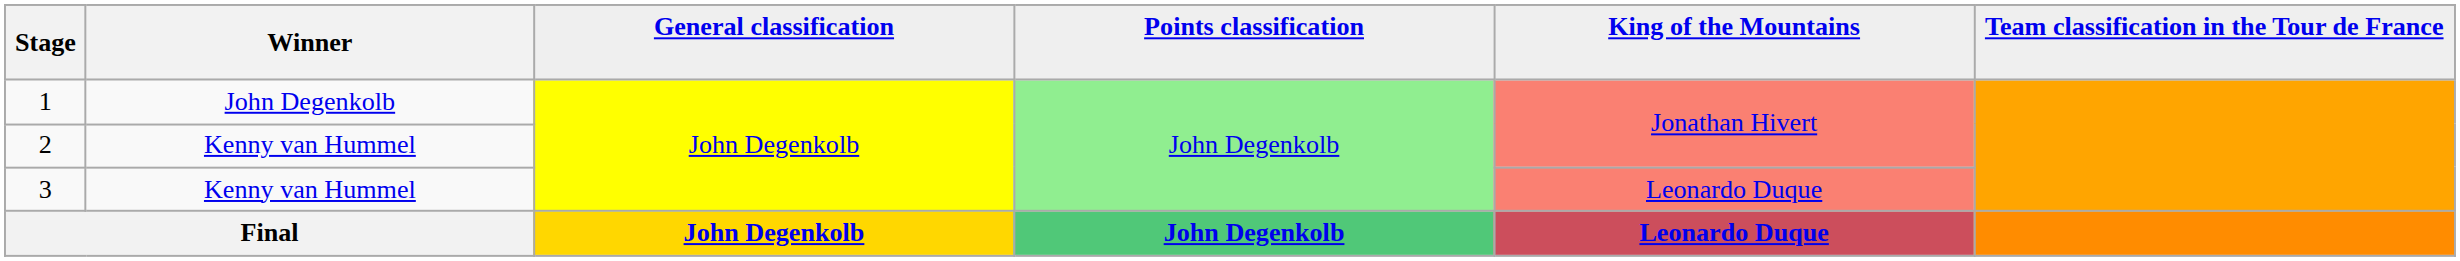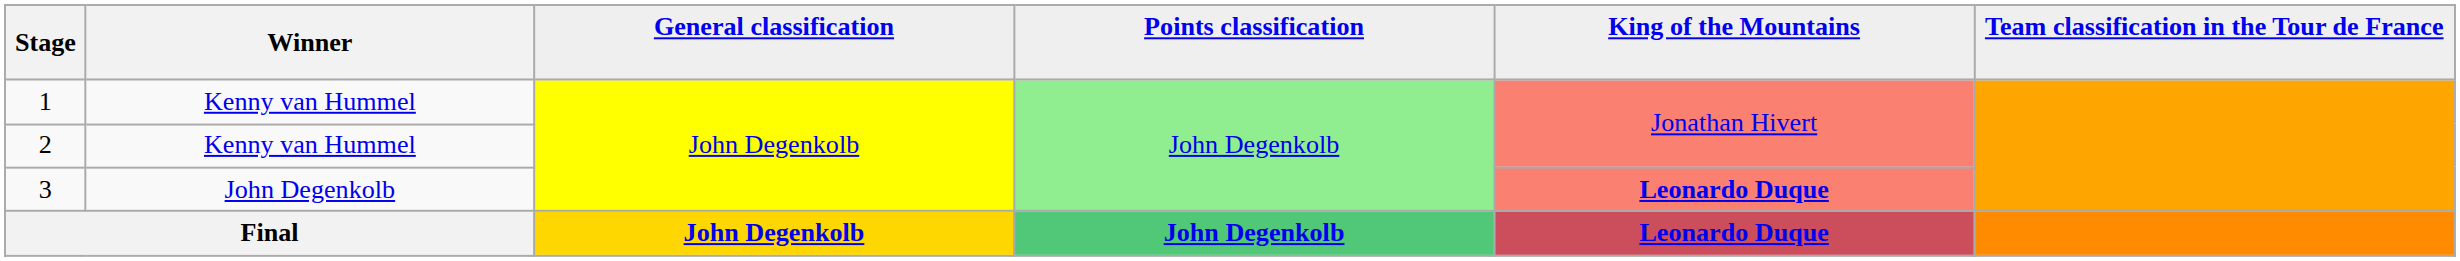1 | Winner: John Degenkolb -> Kenny van Hummel
3 | Winner: Kenny van Hummel -> John Degenkolb
3 | King of the Mountains: normal -> bold
